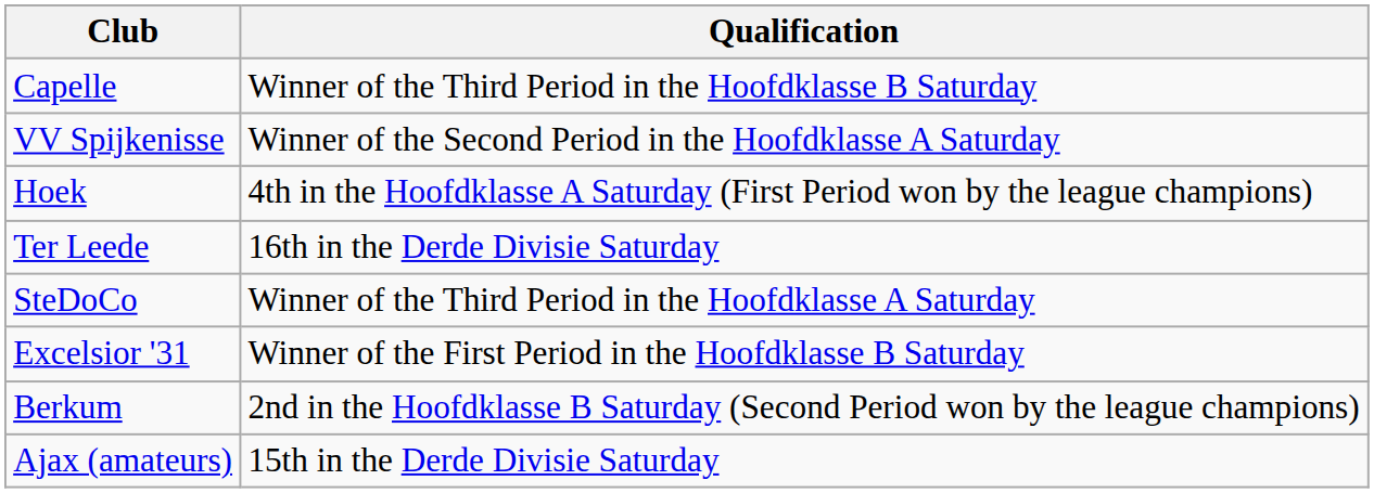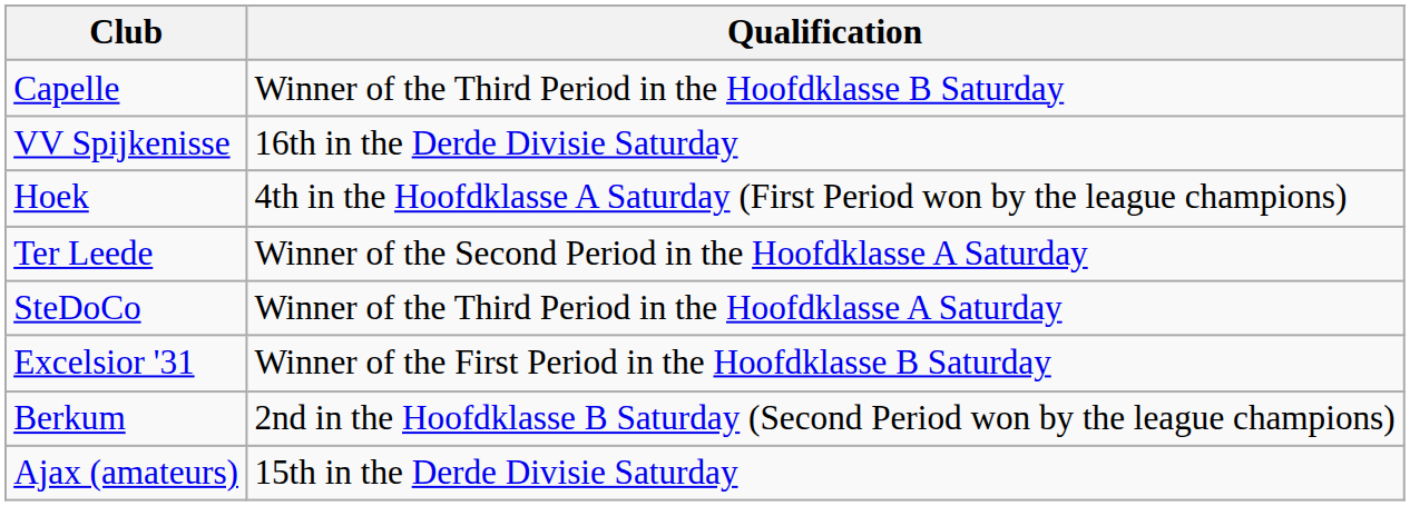VV Spijkenisse | Qualification: Winner of the Second Period in the Hoofdklasse A Saturday -> 16th in the Derde Divisie Saturday
Ter Leede | Qualification: 16th in the Derde Divisie Saturday -> Winner of the Second Period in the Hoofdklasse A Saturday
